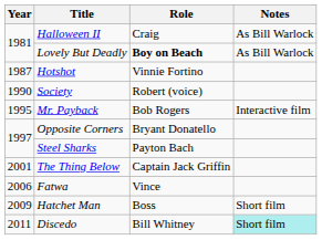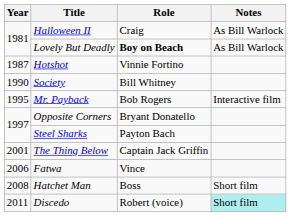Society | Role: Robert (voice) -> Bill Whitney
Hatchet Man | Year: 2009 -> 2008
Discedo | Role: Bill Whitney -> Robert (voice)
